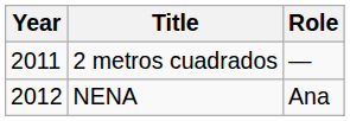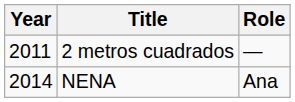NENA | Year: 2012 -> 2014
